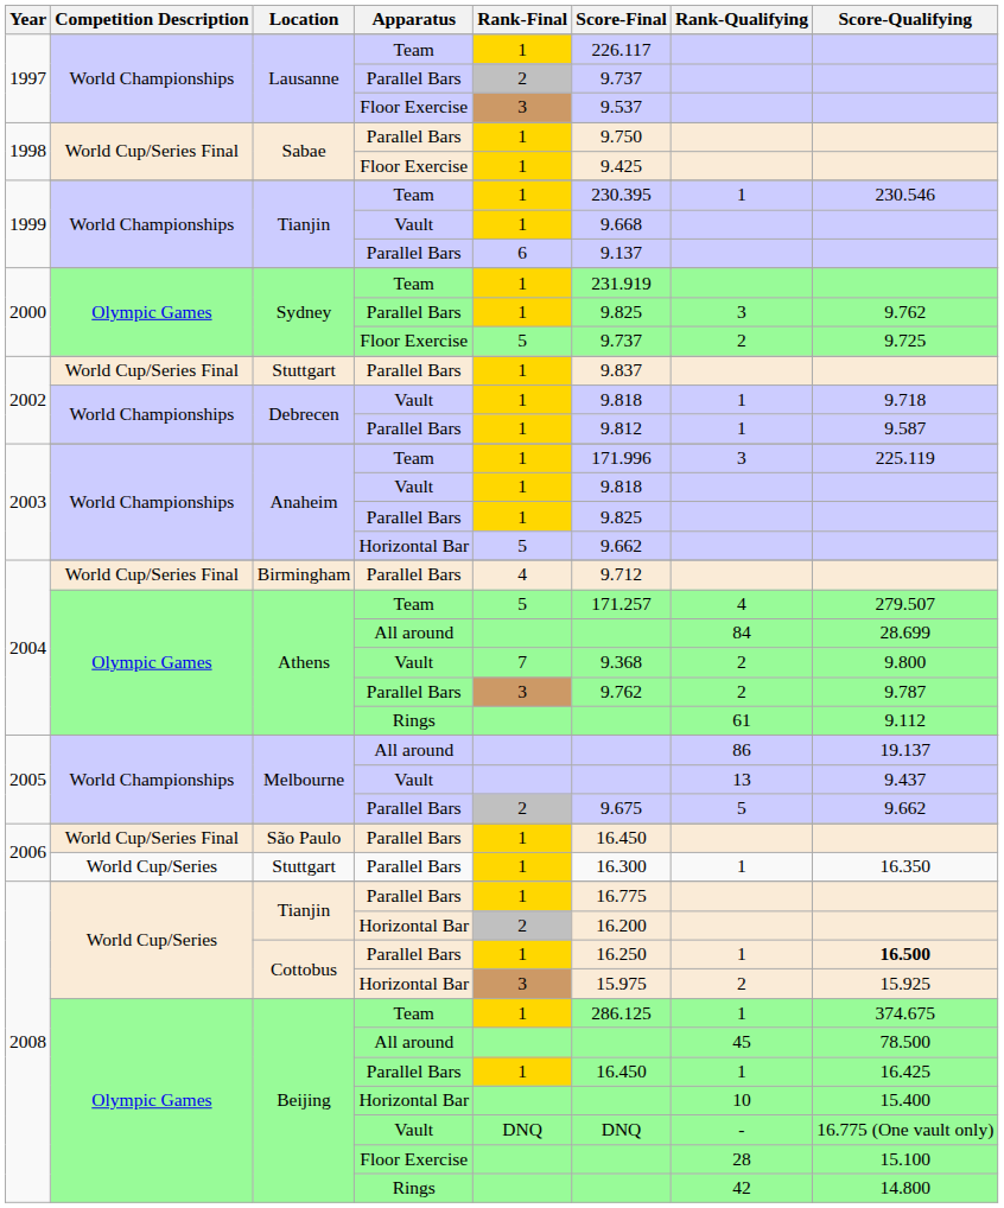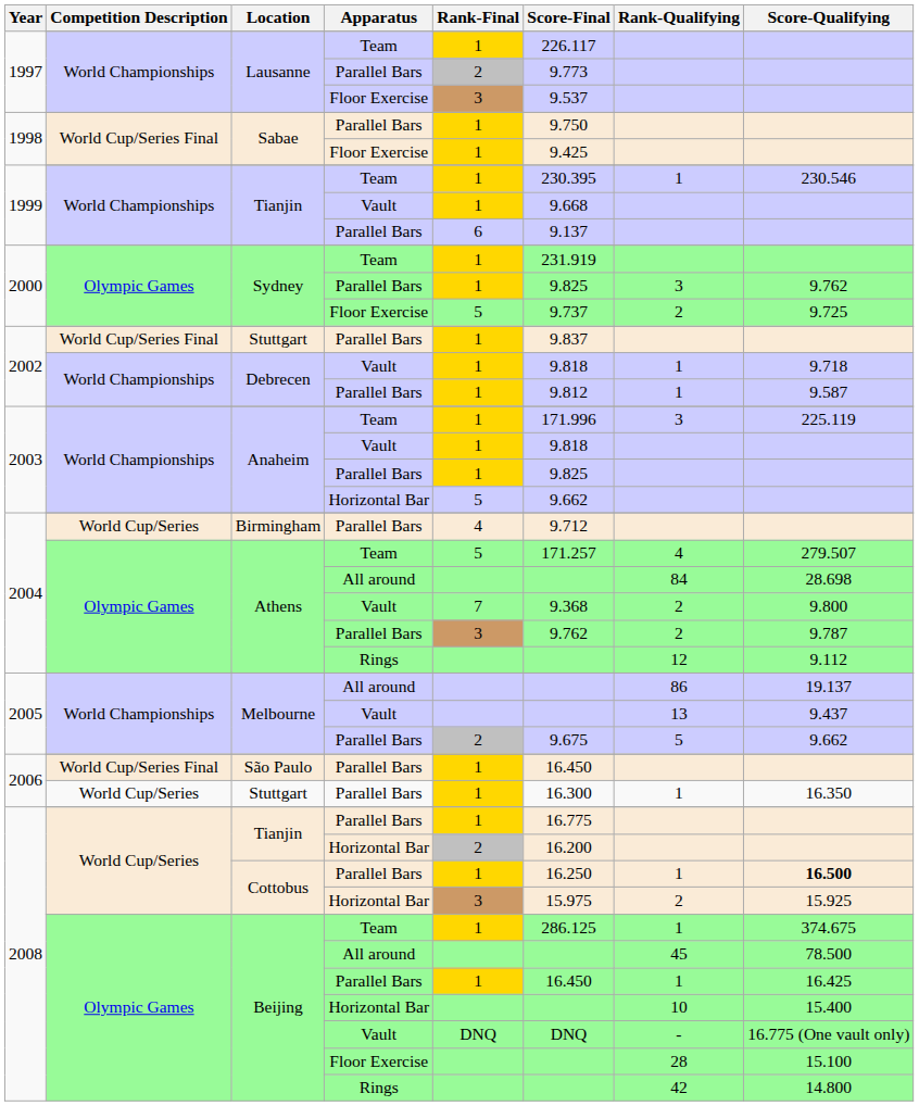Lausanne / Parallel Bars | Score-Final: 9.737 -> 9.773
Birmingham | Competition Description: World Cup/Series Final -> World Cup/Series
Athens / All around | Score-Qualifying: 28.699 -> 28.698
Athens / Rings | Rank-Qualifying: 61 -> 12
